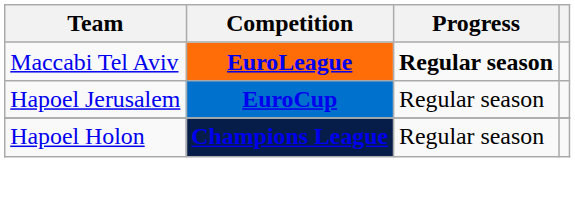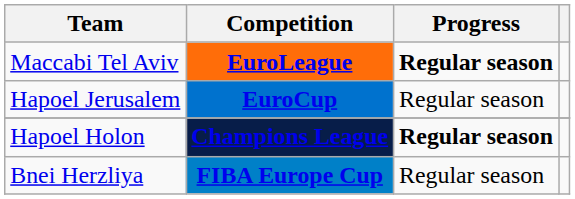Hapoel Holon | Progress: normal -> bold
+ row: Bnei Herzliya | FIBA Europe Cup | Regular season
